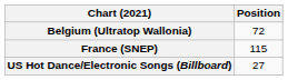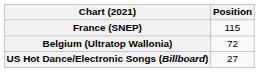rows swapped: Belgium (Ultratop Wallonia) <-> France (SNEP)
